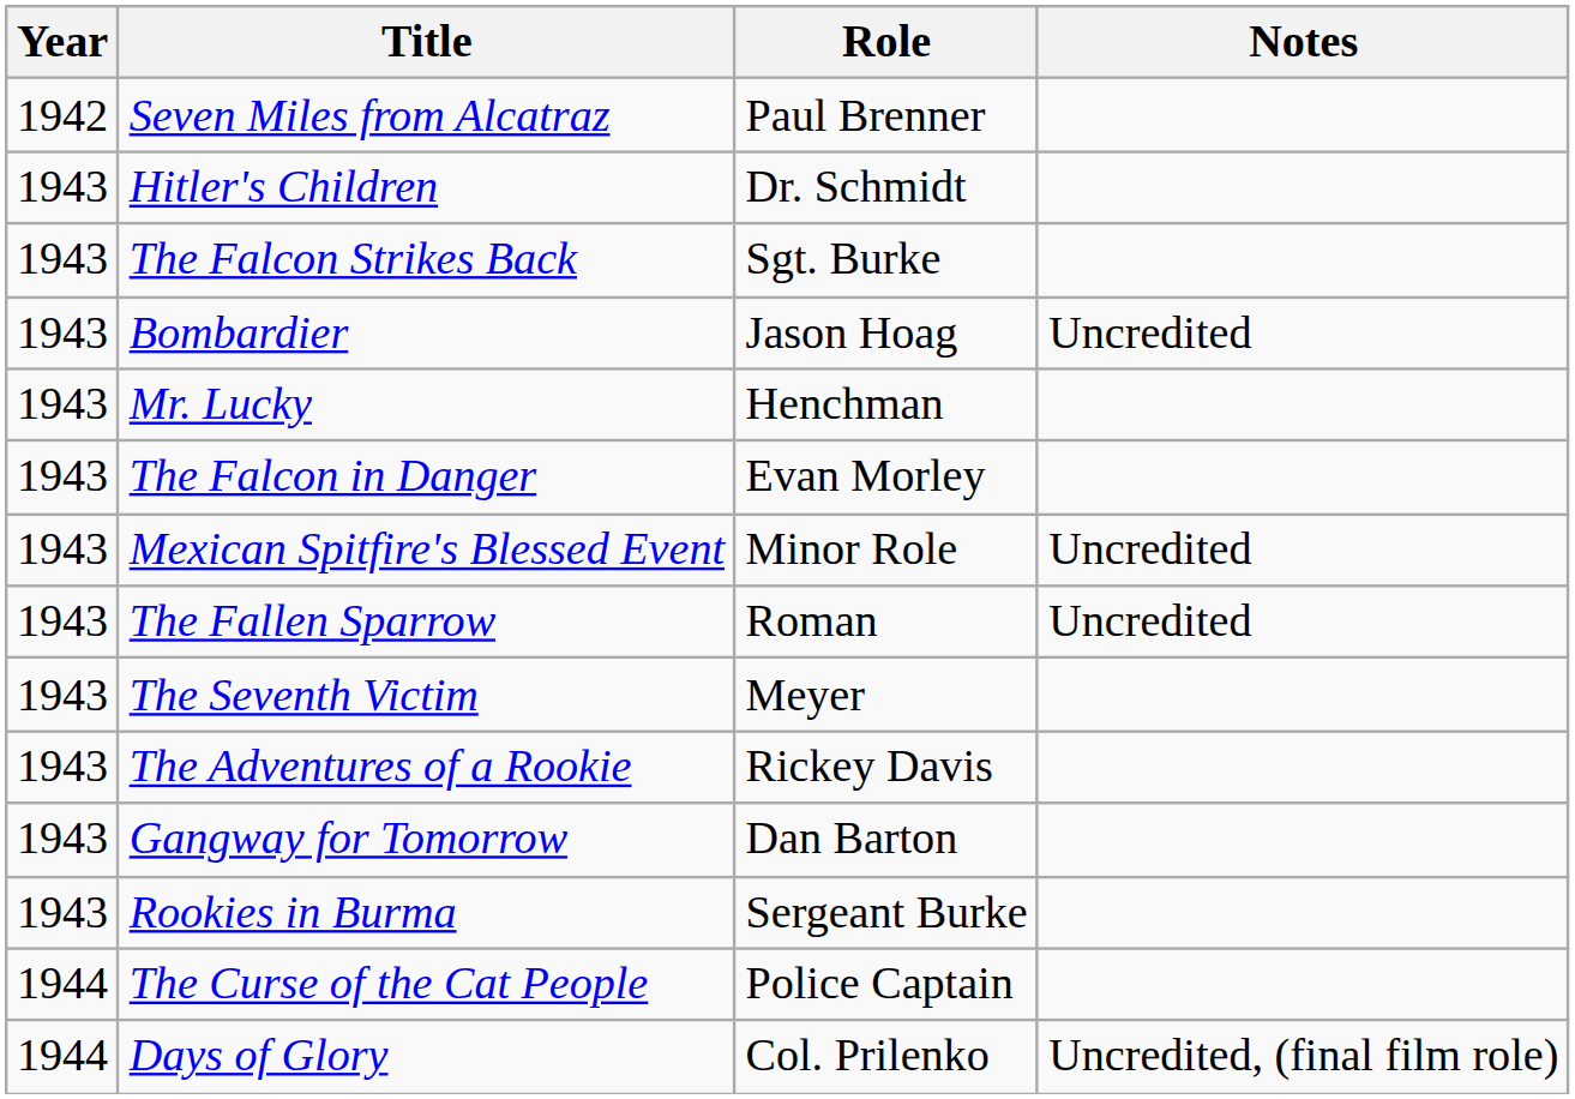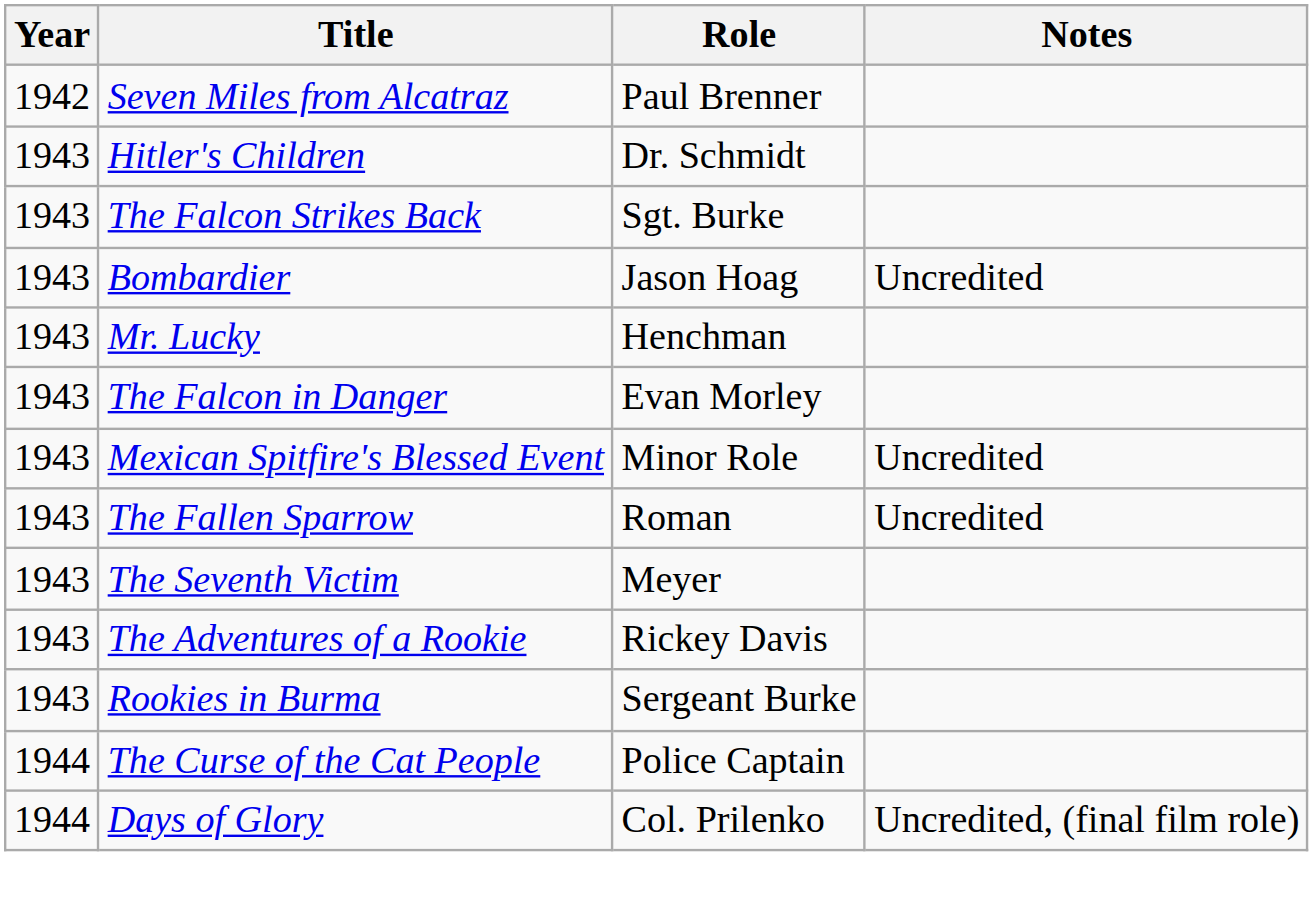- row: 1943 | Gangway for Tomorrow | Dan Barton
